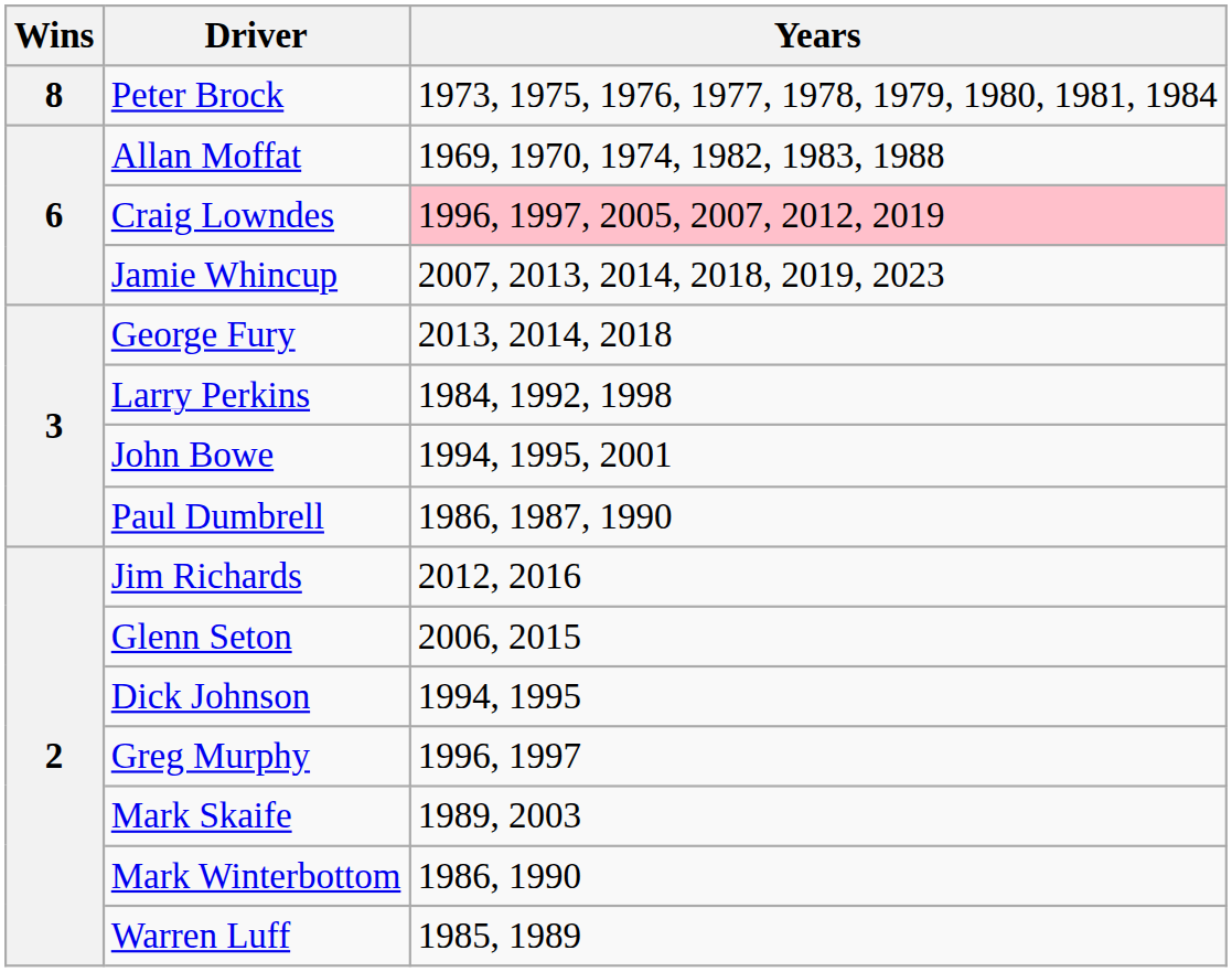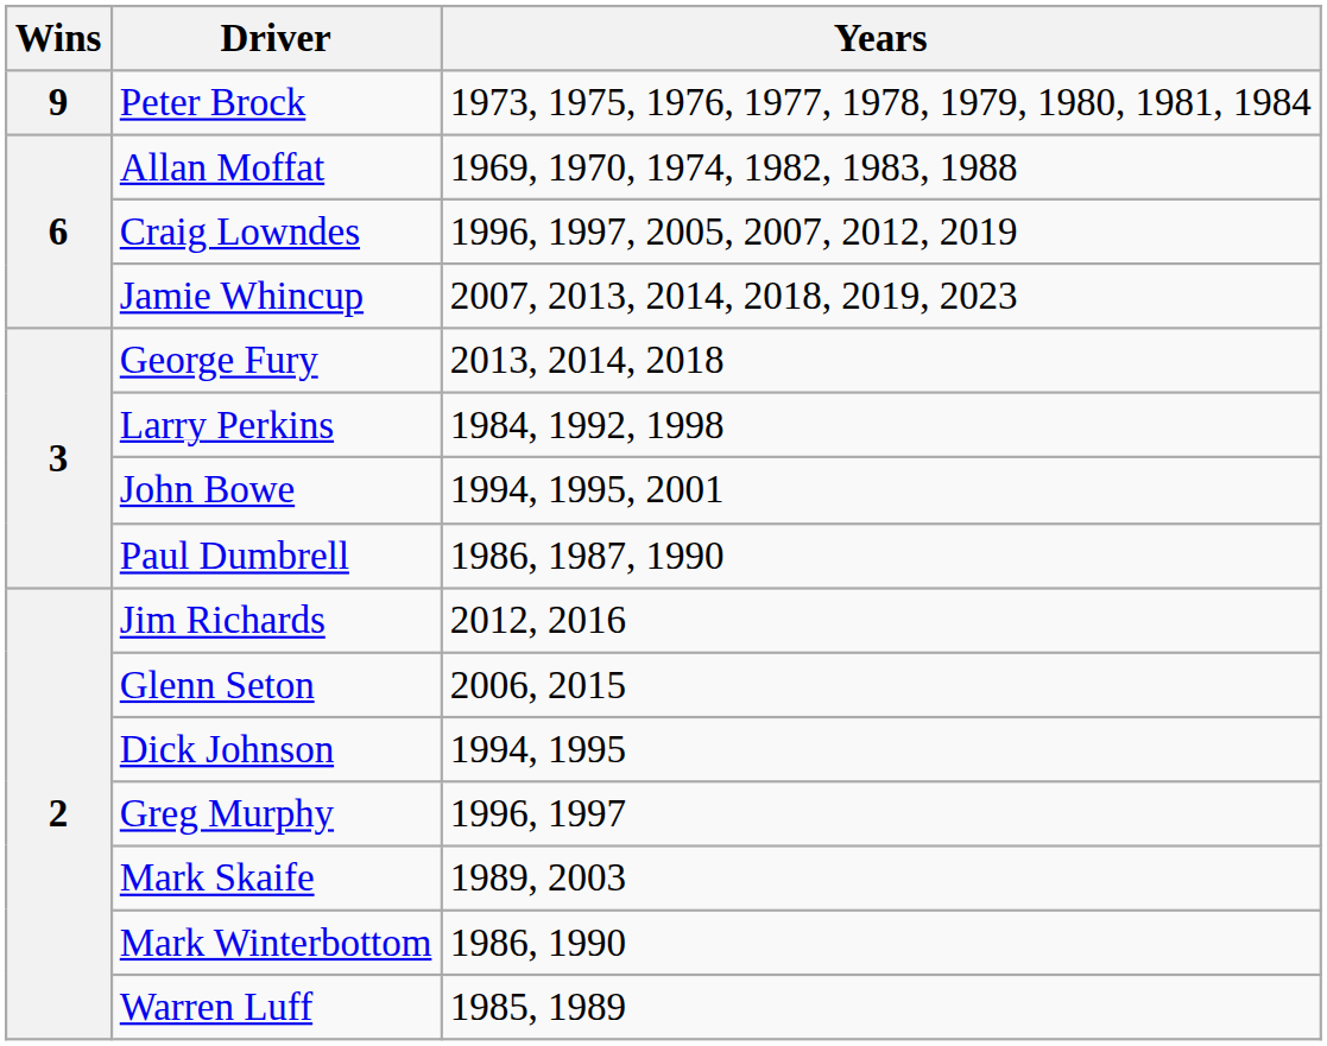Peter Brock | Wins: 8 -> 9
Craig Lowndes | Years: pink background -> no background
